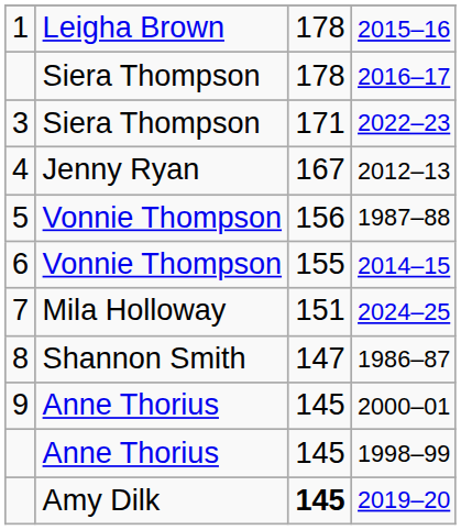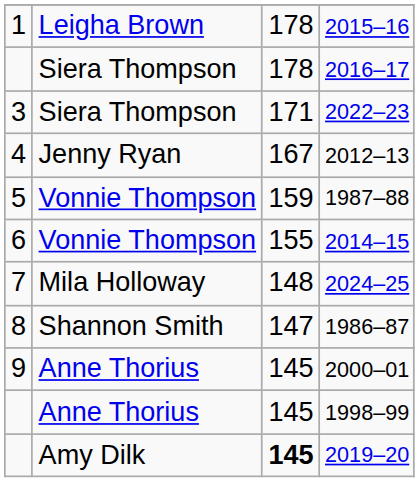1987–88 | column 3: 156 -> 159
2024–25 | column 3: 151 -> 148
